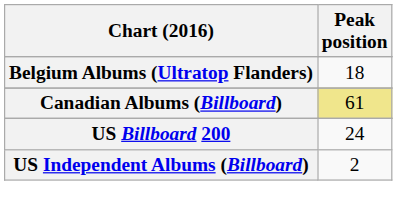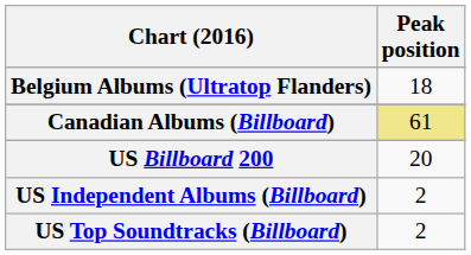US Billboard 200 | Peak position: 24 -> 20
+ row: US Top Soundtracks (Billboard) | 2
